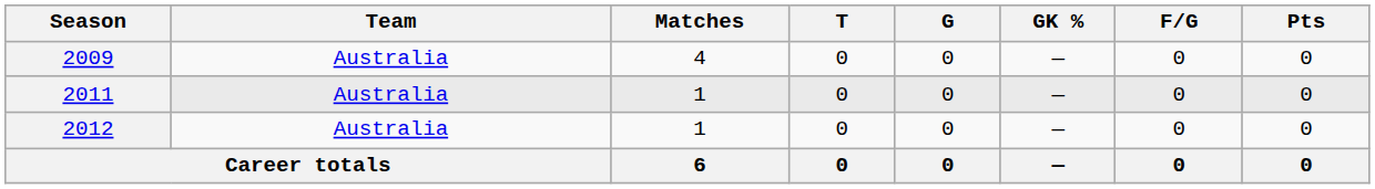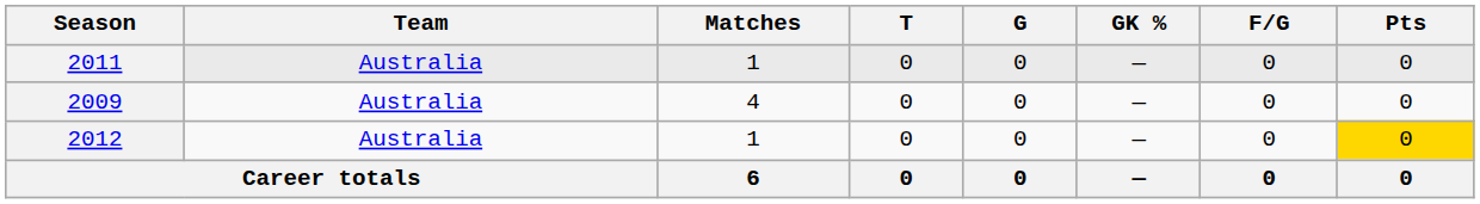rows swapped: 2009 <-> 2011
2012 | Pts: no background -> gold background
